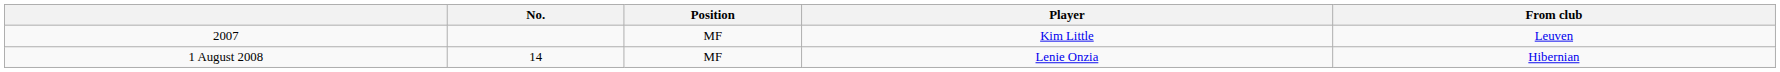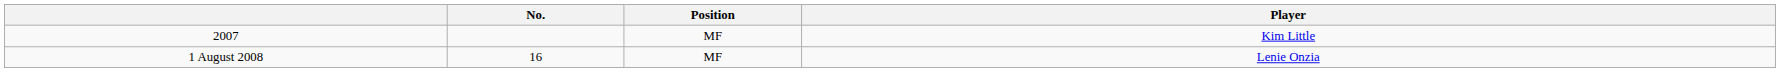- column: From club | Leuven | Hibernian
1 August 2008 | No.: 14 -> 16
